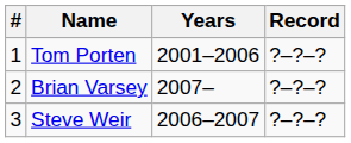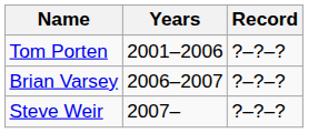- column: # | 1 | 2 | 3
Brian Varsey | Years: 2007– -> 2006–2007
Steve Weir | Years: 2006–2007 -> 2007–
